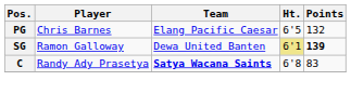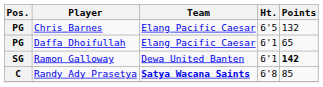+ row: PG | Daffa Dhoifullah | Elang Pacific Caesar | 6'1 | 65
Ramon Galloway | Ht.: khaki background -> no background
Ramon Galloway | Points: 139 -> 142
Randy Ady Prasetya | Points: 83 -> 85
